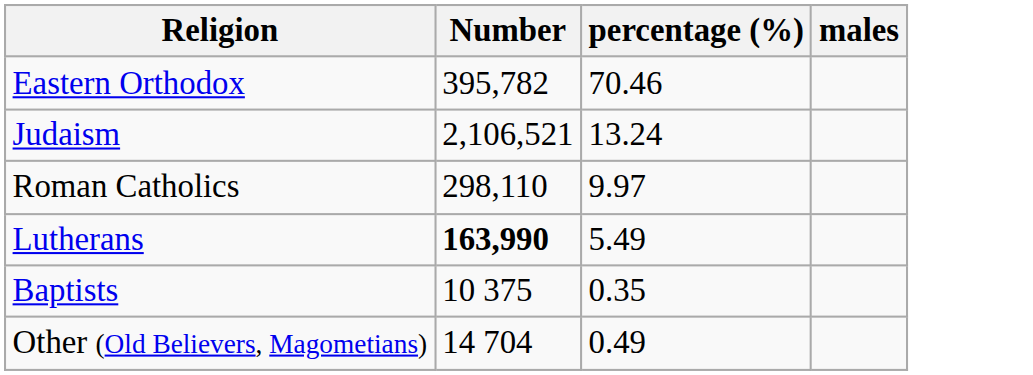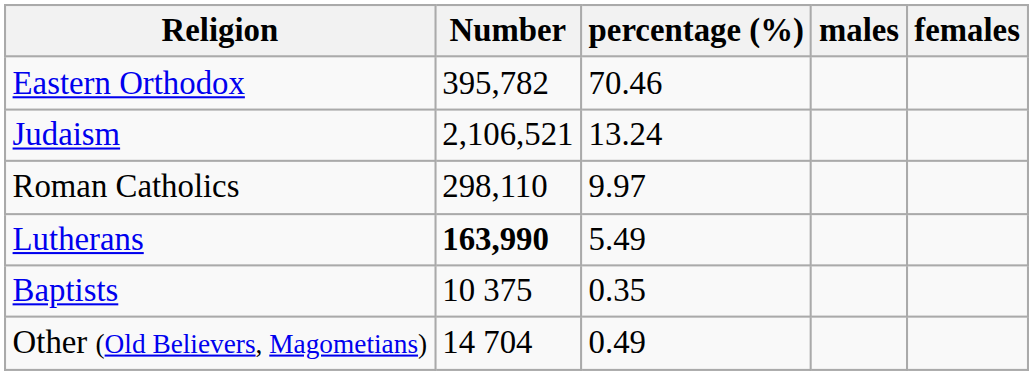+ column: females
